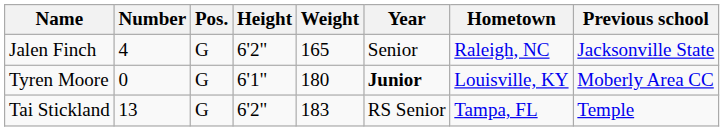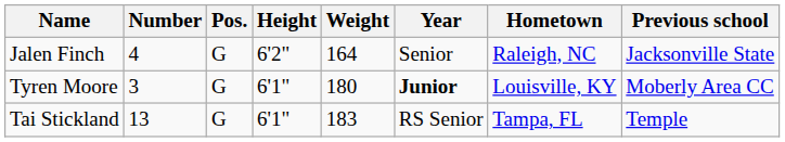Jalen Finch | Weight: 165 -> 164
Tyren Moore | Number: 0 -> 3
Tai Stickland | Height: 6'2" -> 6'1"
